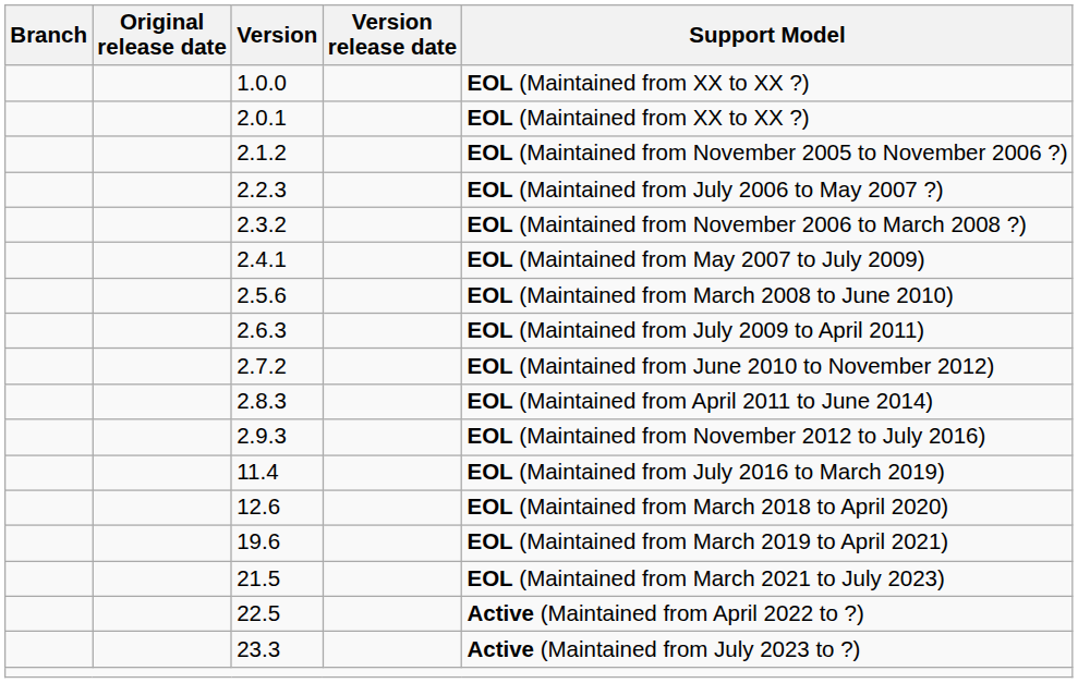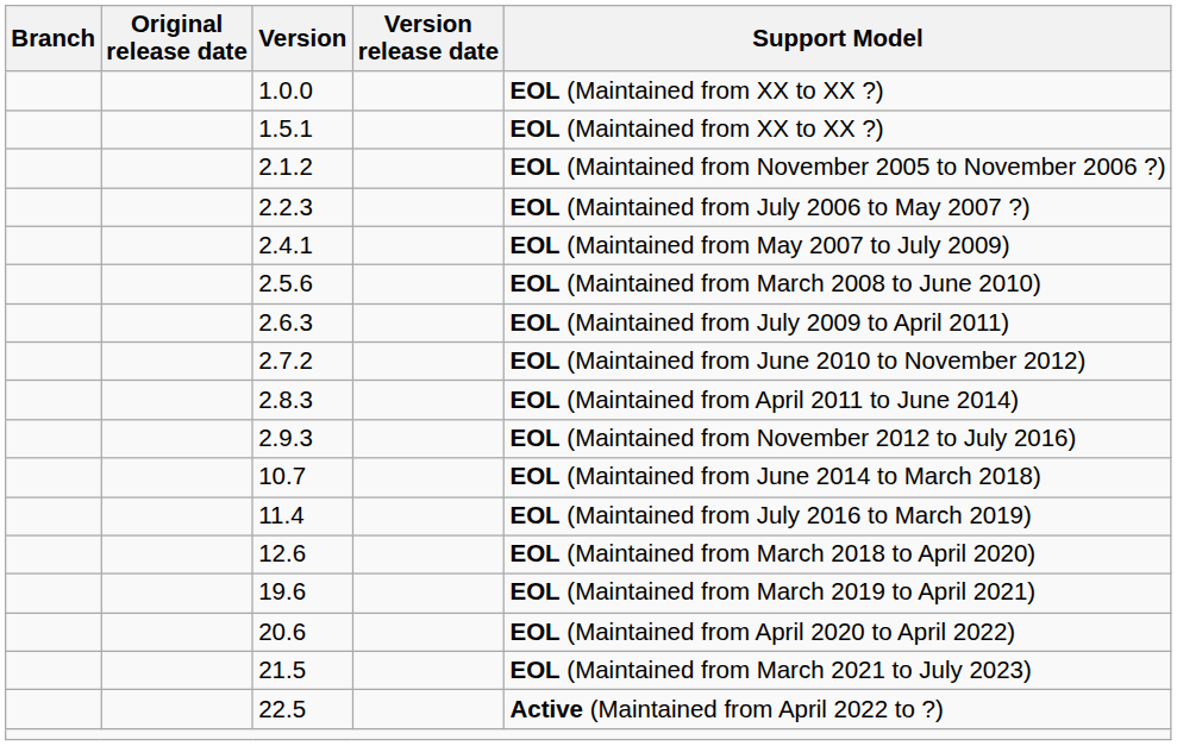+ row: 1.5.1 | EOL (Maintained from XX to XX ?)
- row: 2.0.1 | EOL (Maintained from XX to XX ?)
- row: 2.3.2 | EOL (Maintained from November 2006 to March 2008 ?)
+ row: 10.7 | EOL (Maintained from June 2014 to March 2018)
+ row: 20.6 | EOL (Maintained from April 2020 to April 2022)
- row: 23.3 | Active (Maintained from July 2023 to ?)
